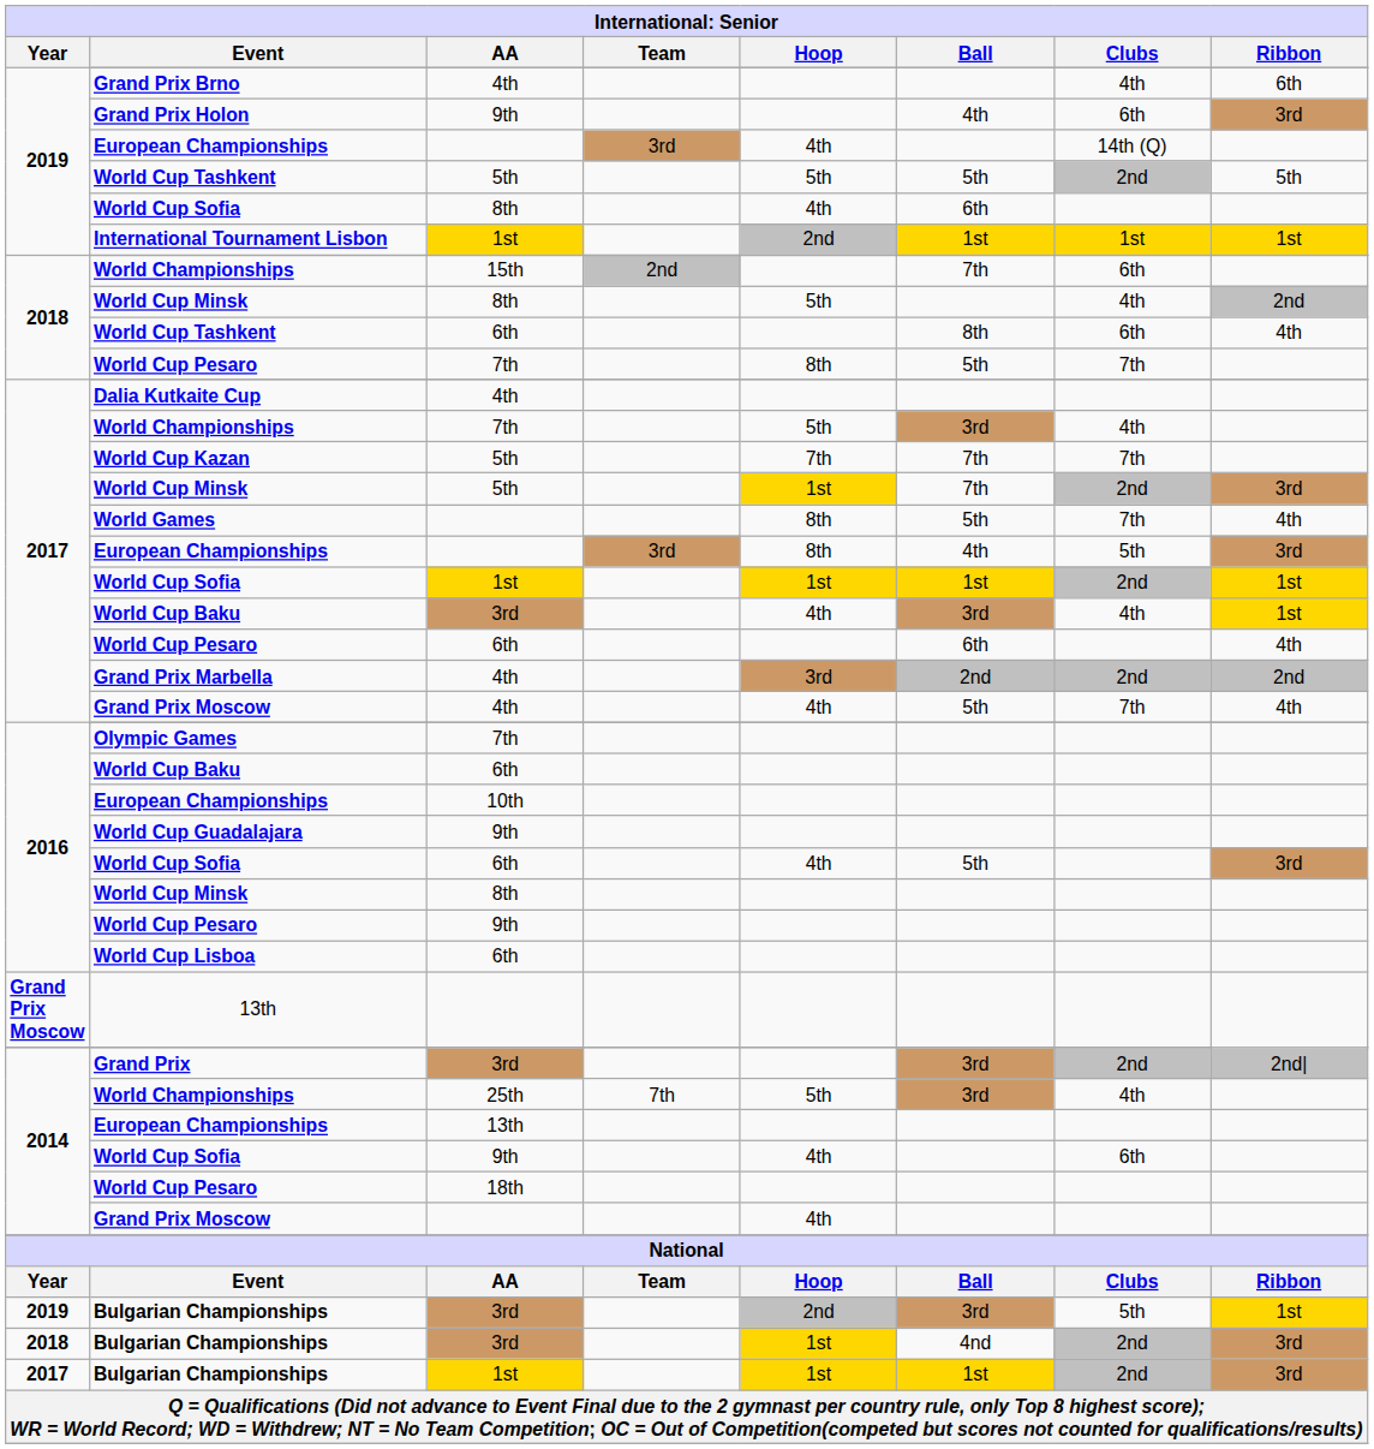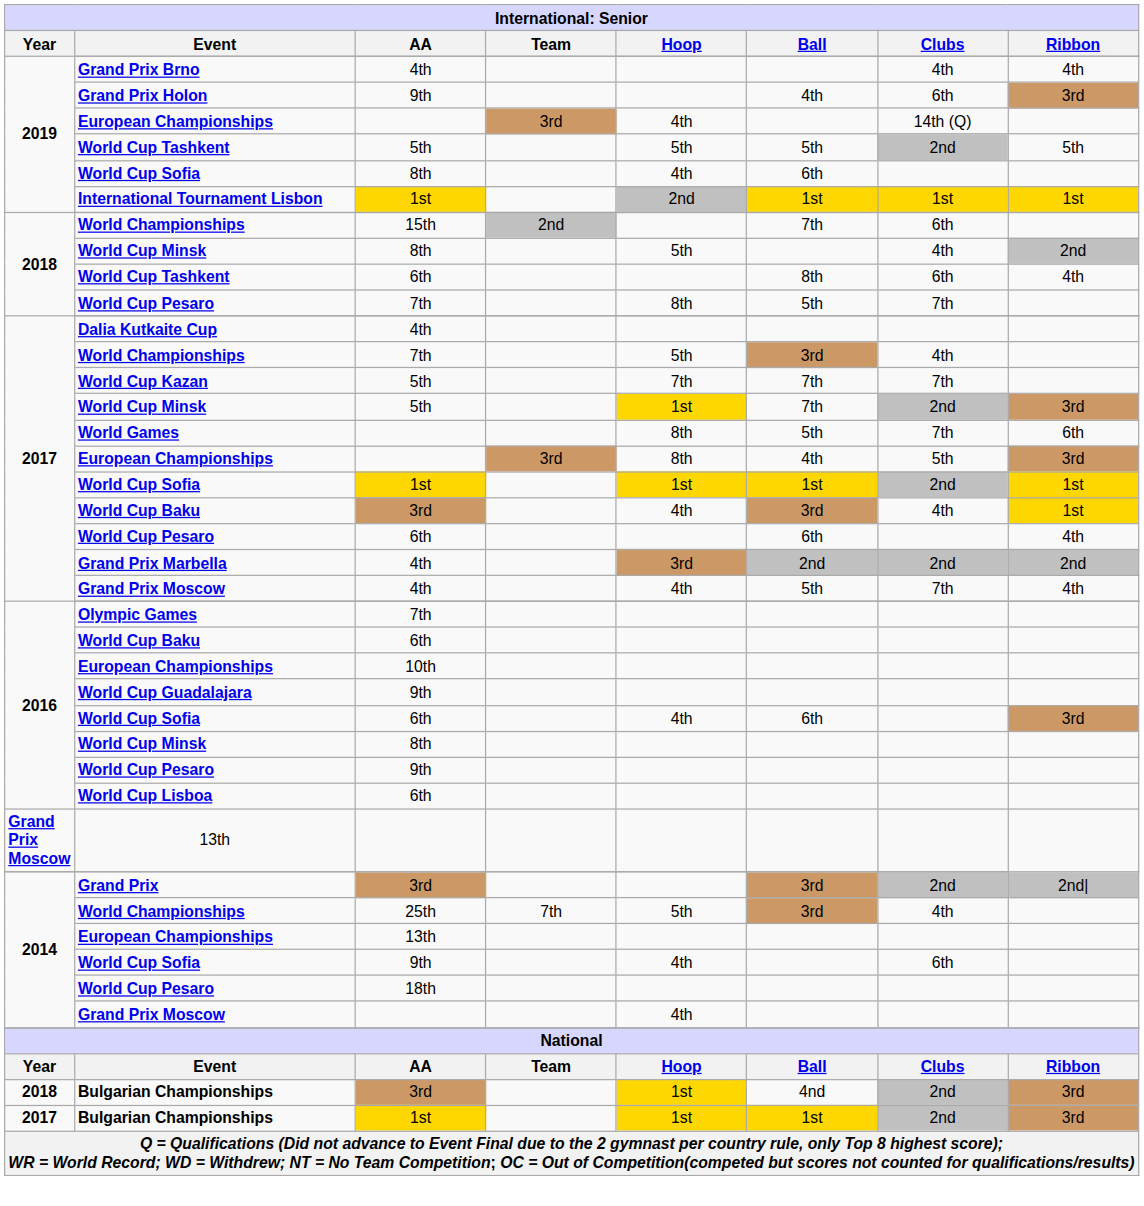Grand Prix Brno | Ribbon: 6th -> 4th
World Games | Ribbon: 4th -> 6th
2016 / World Cup Sofia | Ball: 5th -> 6th
- row: 2019 | Bulgarian Championships | 3rd | 2nd | 3rd | 5th | 1st
